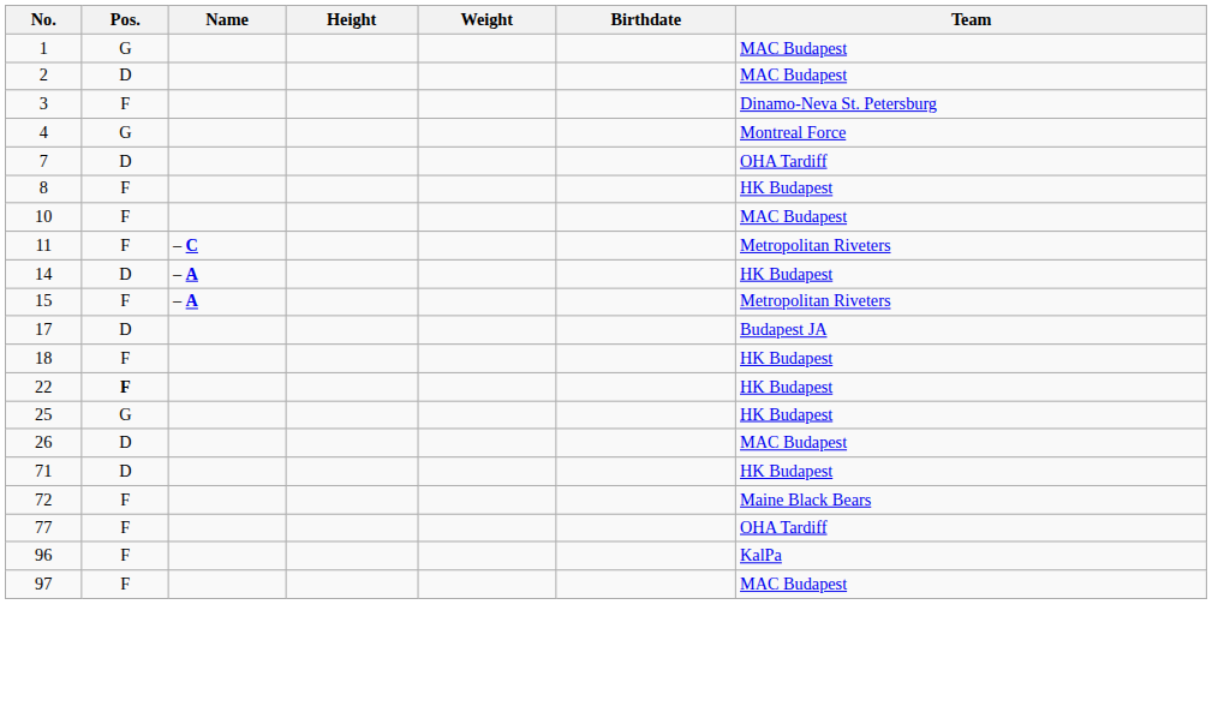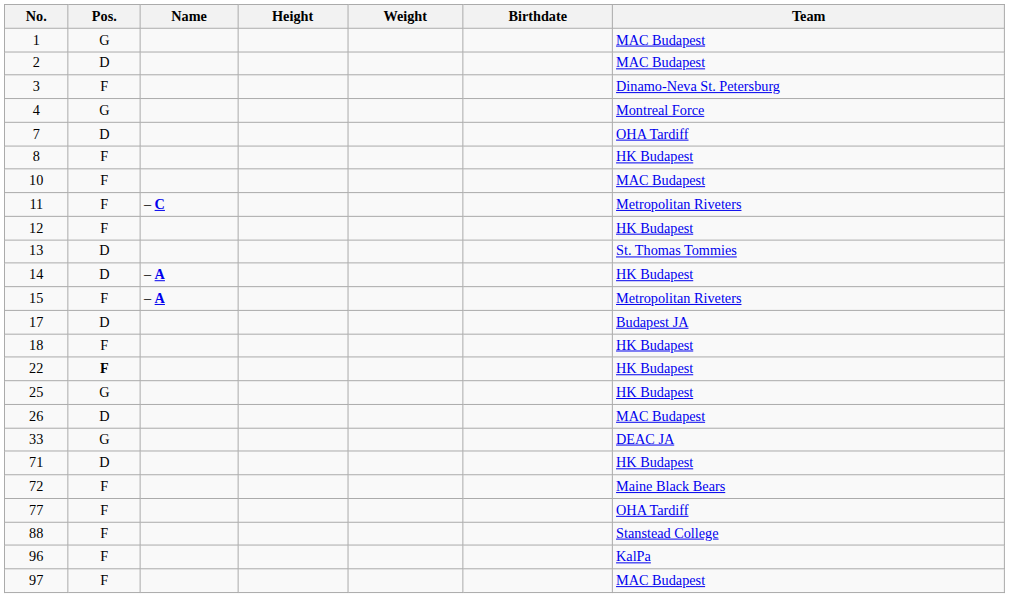+ row: 12 | F | HK Budapest
+ row: 13 | D | St. Thomas Tommies
+ row: 33 | G | DEAC JA
+ row: 88 | F | Stanstead College
